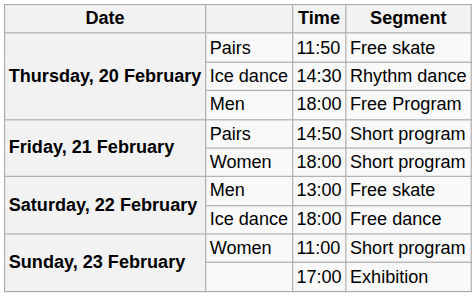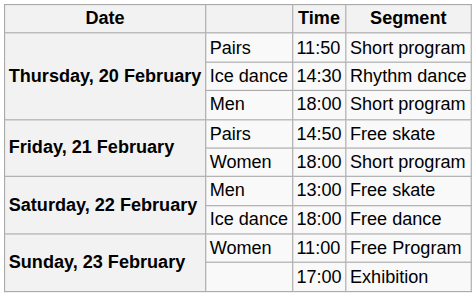11:50 | Segment: Free skate -> Short program
Men / 18:00 | Segment: Free Program -> Short program
14:50 | Segment: Short program -> Free skate
11:00 | Segment: Short program -> Free Program
